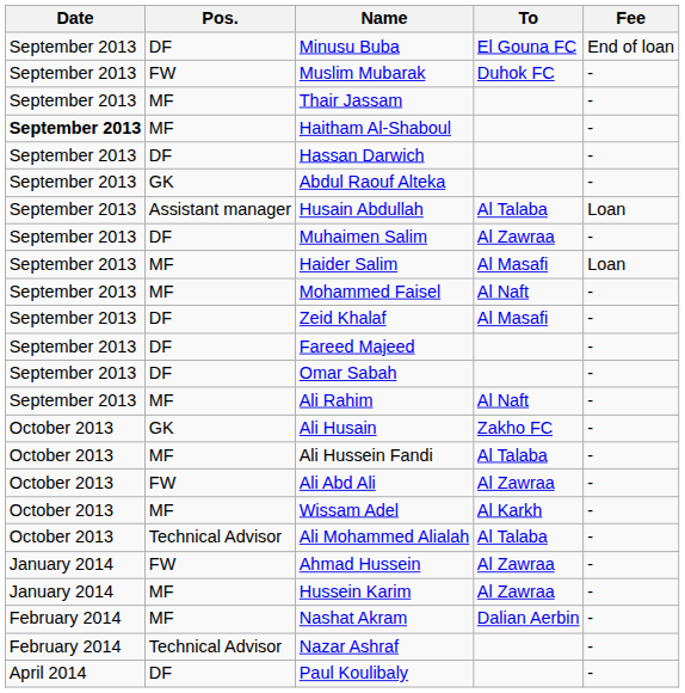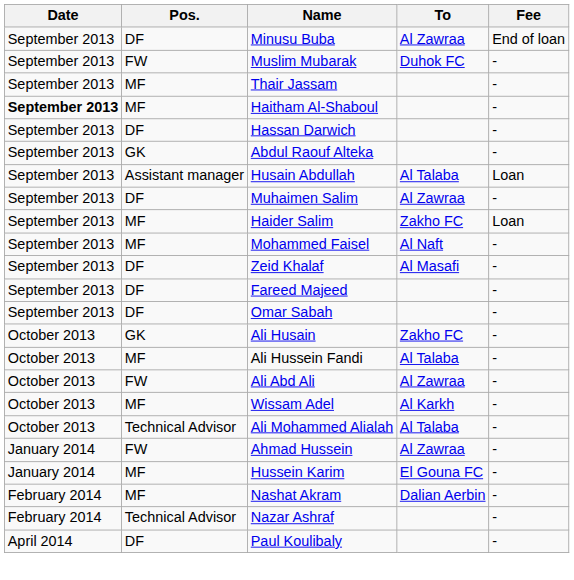Minusu Buba | To: El Gouna FC -> Al Zawraa
Haider Salim | To: Al Masafi -> Zakho FC
- row: September 2013 | MF | Ali Rahim | Al Naft | -
Hussein Karim | To: Al Zawraa -> El Gouna FC
